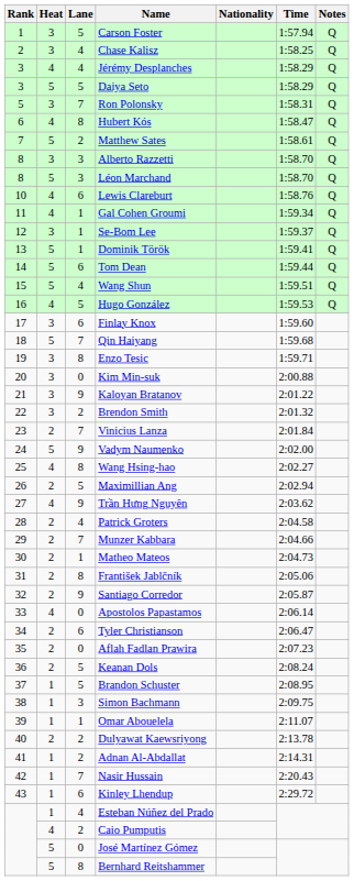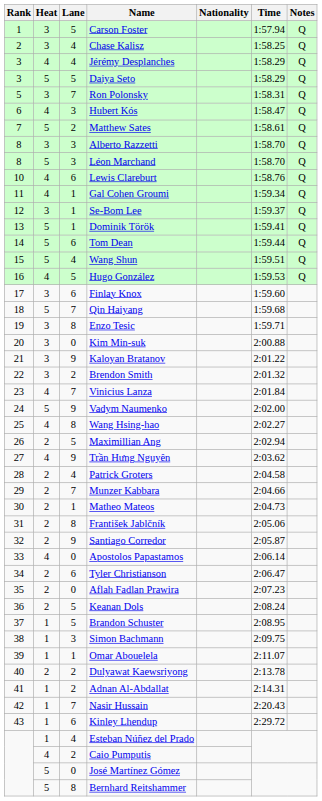Hubert Kós | Lane: 8 -> 3
Vinicius Lanza | Heat: 2 -> 4
